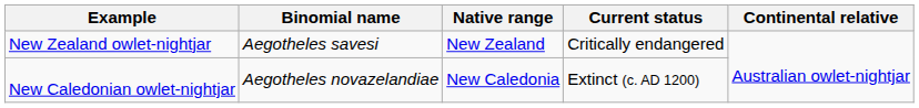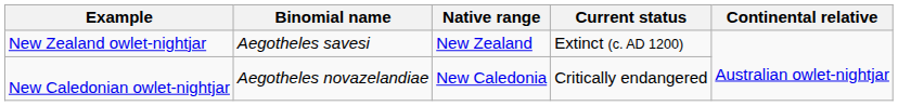New Zealand owlet-nightjar | Current status: Critically endangered -> Extinct (c. AD 1200)
New Caledonian owlet-nightjar | Current status: Extinct (c. AD 1200) -> Critically endangered
